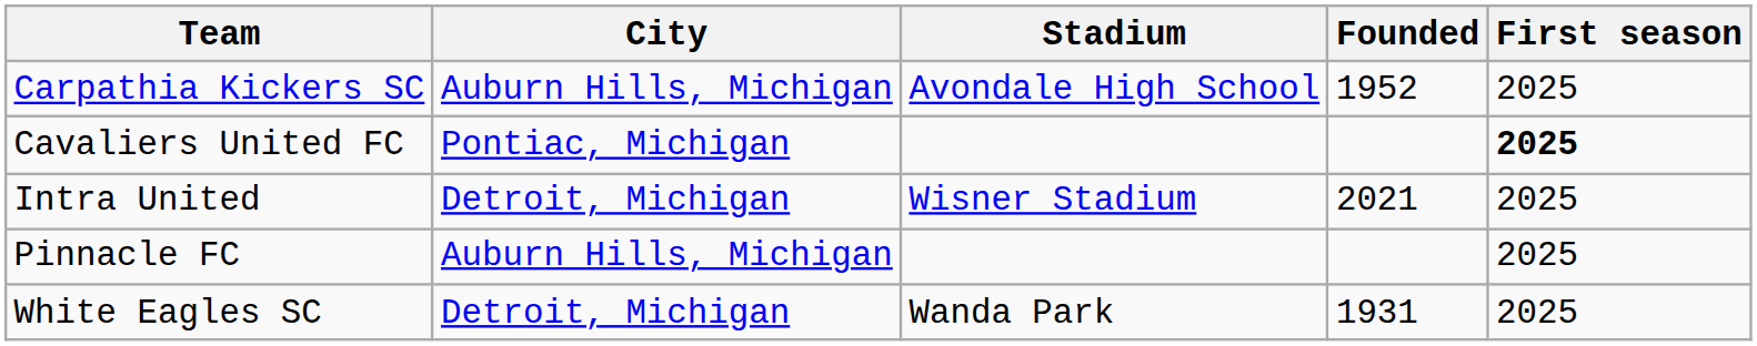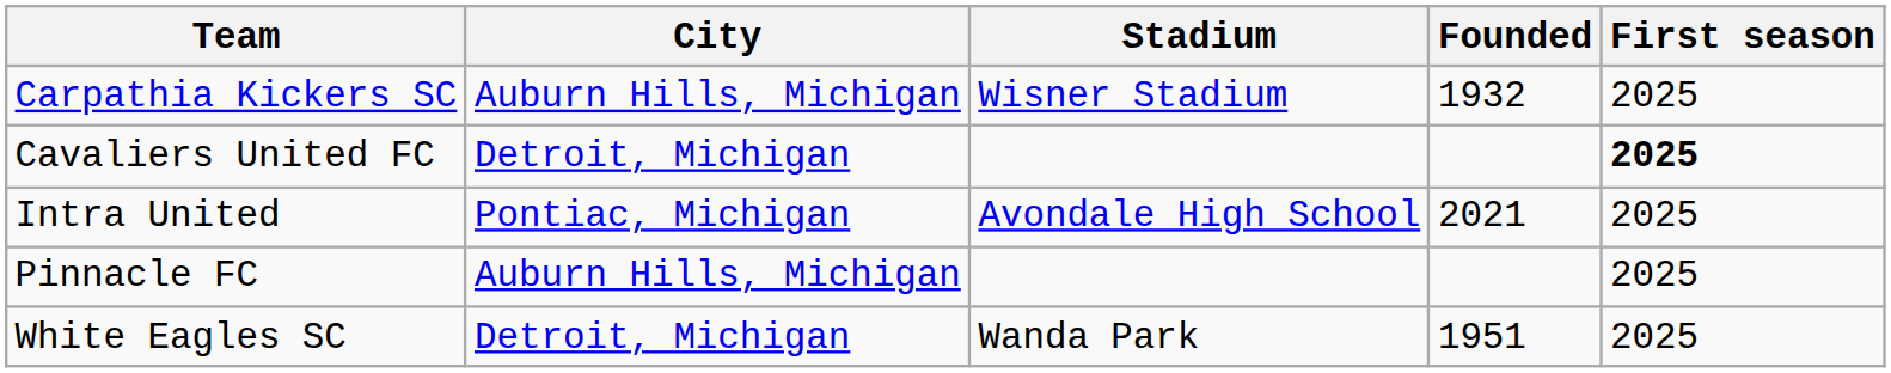Carpathia Kickers SC | Stadium: Avondale High School -> Wisner Stadium
Carpathia Kickers SC | Founded: 1952 -> 1932
Cavaliers United FC | City: Pontiac, Michigan -> Detroit, Michigan
Intra United | City: Detroit, Michigan -> Pontiac, Michigan
Intra United | Stadium: Wisner Stadium -> Avondale High School
White Eagles SC | Founded: 1931 -> 1951
